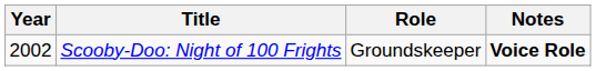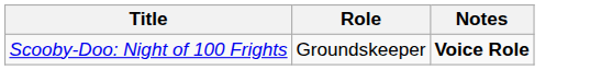- column: Year | 2002
